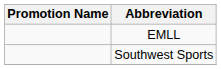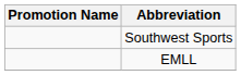rows swapped: Southwest Sports <-> EMLL
